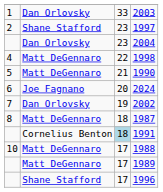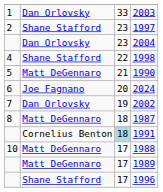1998 | column 2: Matt DeGennaro -> Shane Stafford
